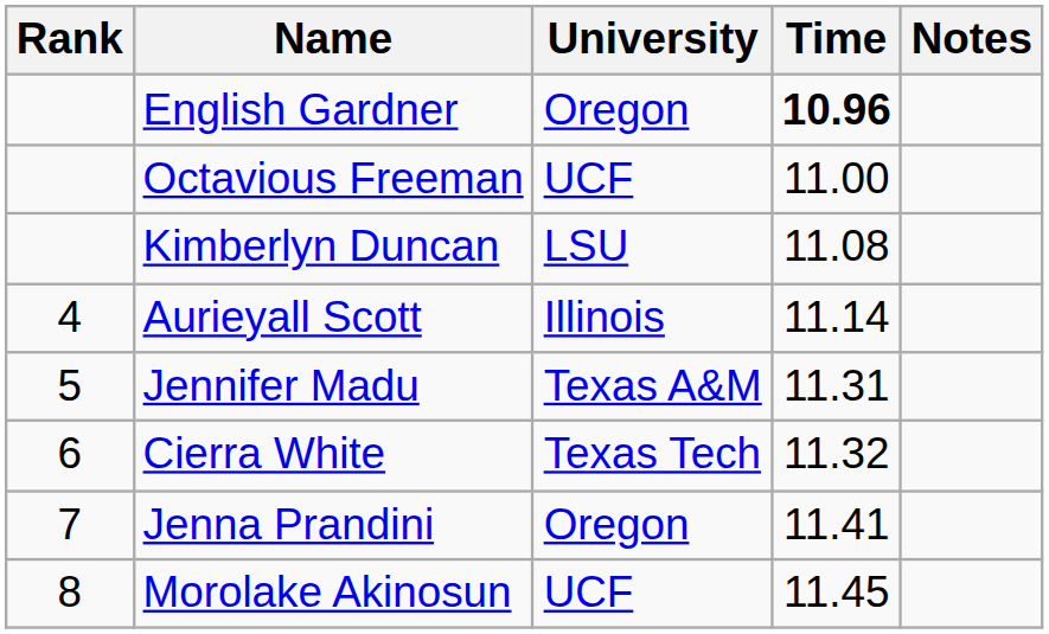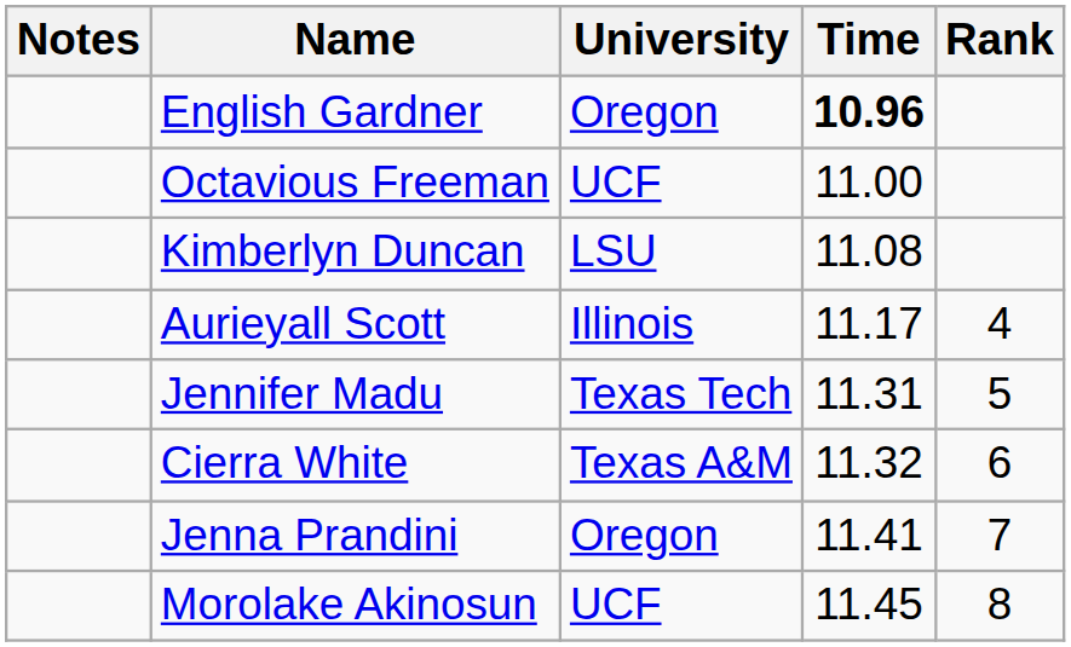columns swapped: Rank <-> Notes
Aurieyall Scott | Time: 11.14 -> 11.17
Jennifer Madu | University: Texas A&M -> Texas Tech
Cierra White | University: Texas Tech -> Texas A&M
